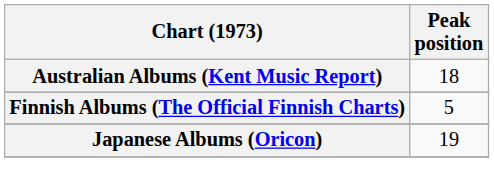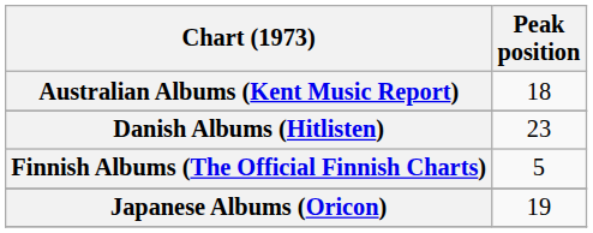+ row: Danish Albums (Hitlisten) | 23
